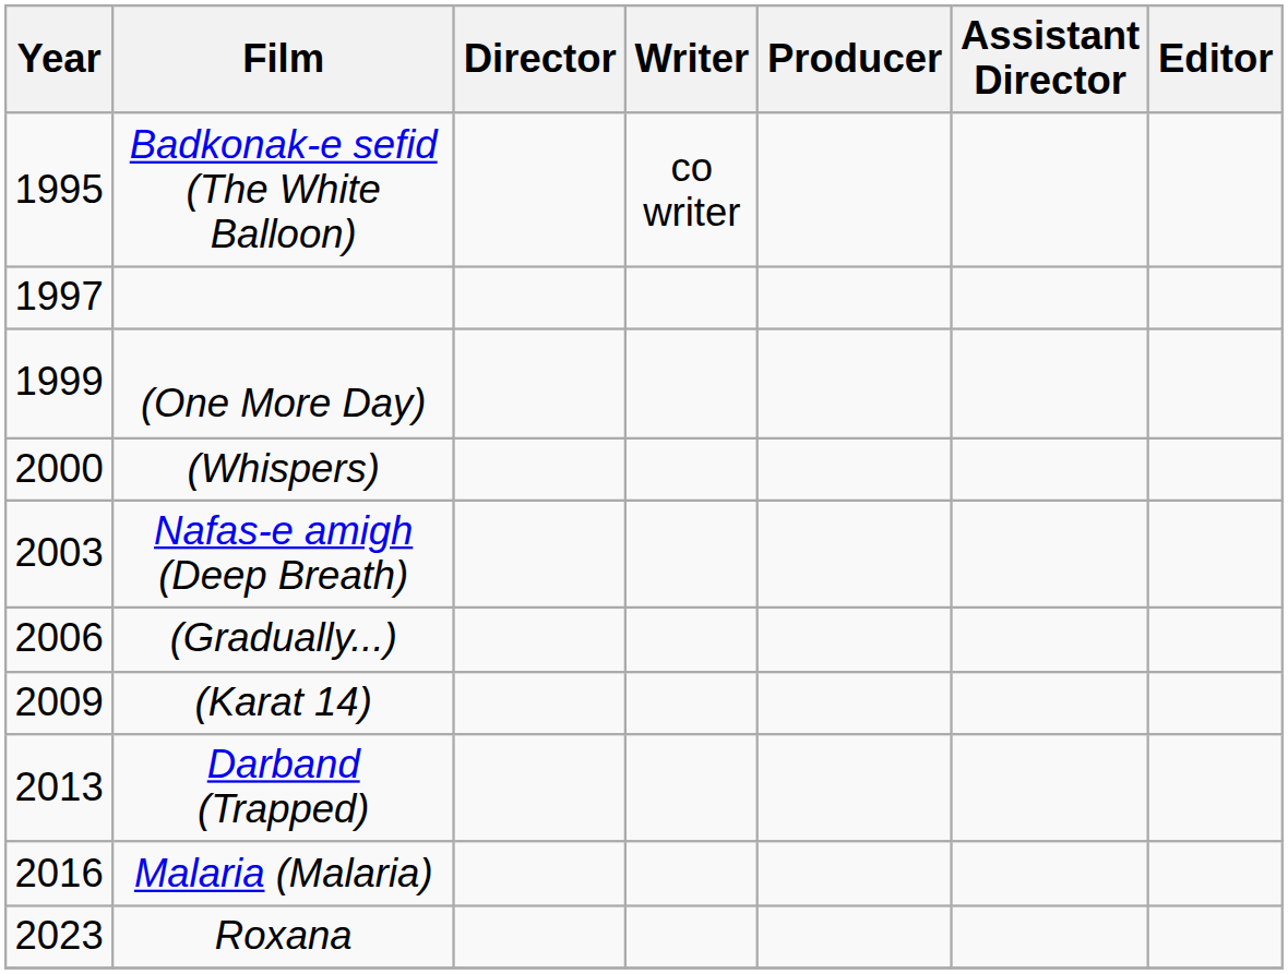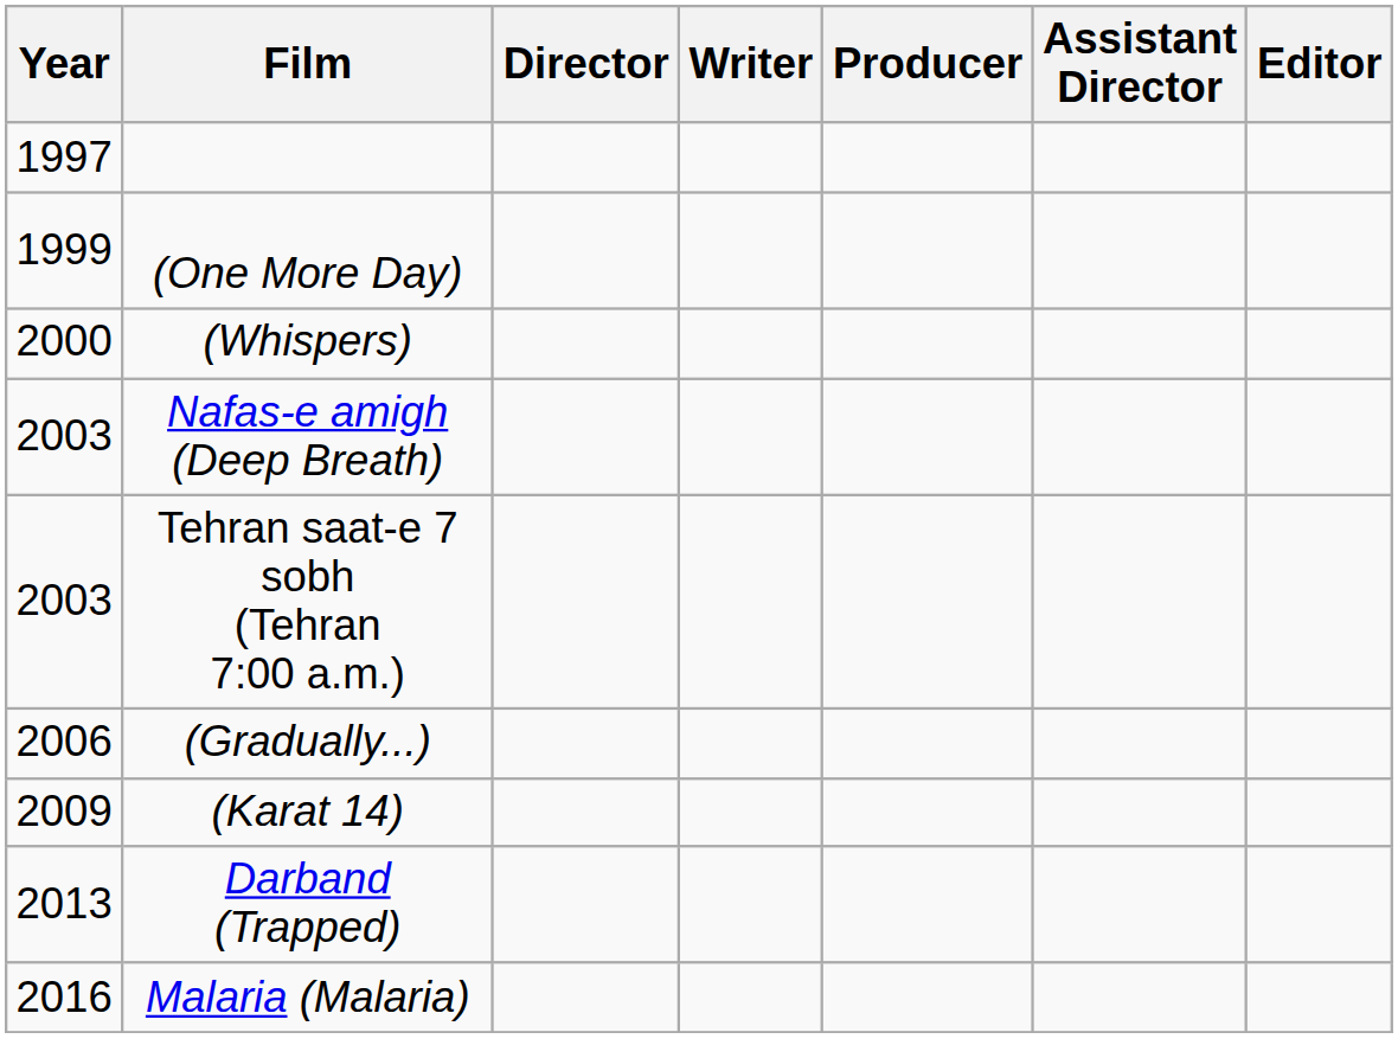- row: 1995 | Badkonak-e sefid (The White Balloon) | co writer
+ row: 2003 | Tehran saat-e 7 sobh (Tehran 7:00 a.m.)
- row: 2023 | Roxana
